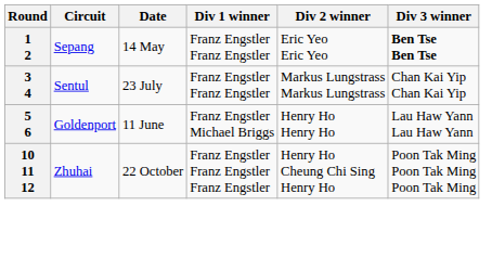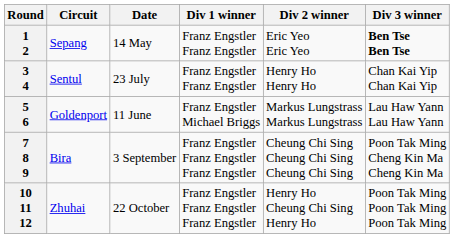3 4 | Div 2 winner: Markus Lungstrass Markus Lungstrass -> Henry Ho Henry Ho
5 6 | Div 2 winner: Henry Ho Henry Ho -> Markus Lungstrass Markus Lungstrass
+ row: 7 8 9 | Bira | 3 September | Franz Engstler Franz Engstler Franz Engstler | Cheung Chi Sing Cheung Chi Sing Cheung Chi Sing | Poon Tak Ming Cheng Kin Ma Cheng Kin Ma
